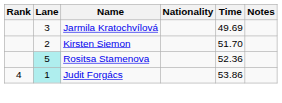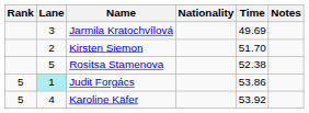Rositsa Stamenova | Lane: paleturquoise background -> no background
Rositsa Stamenova | Time: 52.36 -> 52.38
Judit Forgács | Rank: 4 -> 5
+ row: 5 | 4 | Karoline Käfer | 53.92
